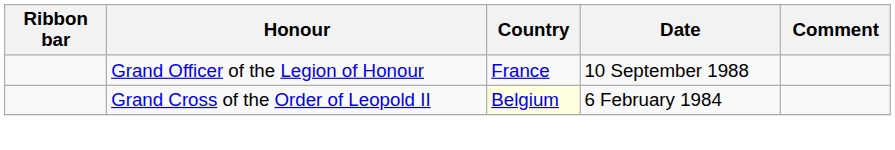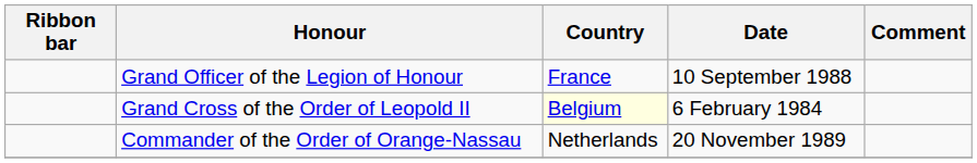+ row: Commander of the Order of Orange-Nassau | Netherlands | 20 November 1989
